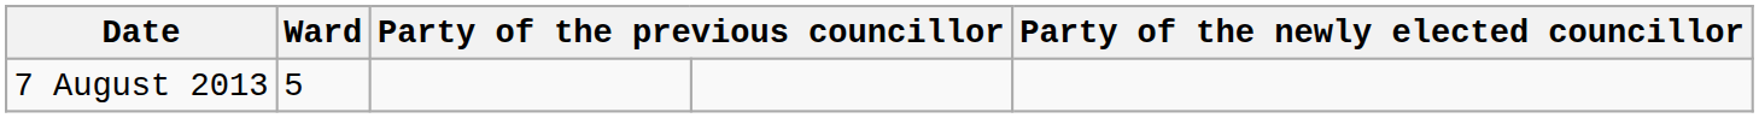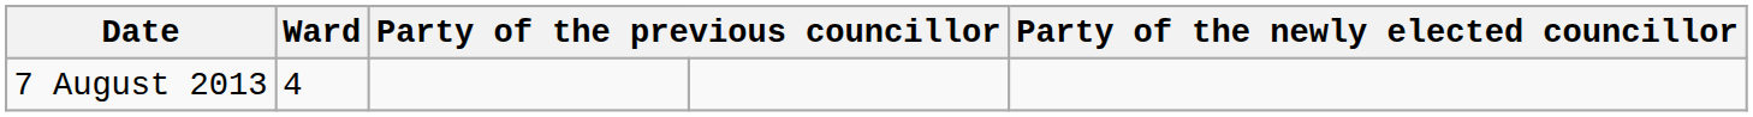7 August 2013 | Ward: 5 -> 4
